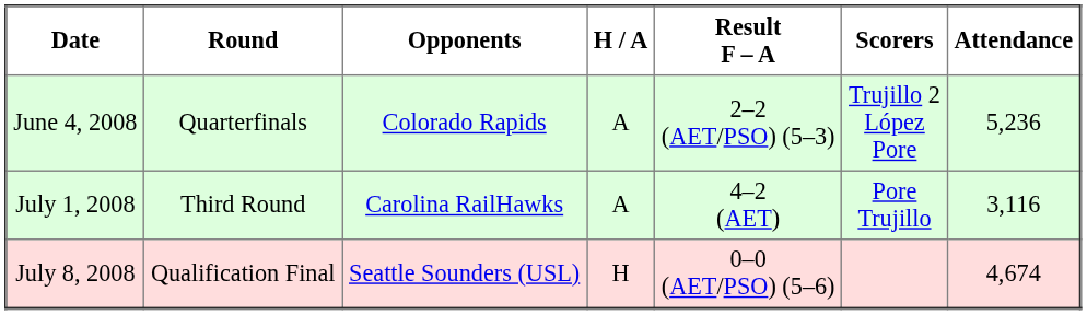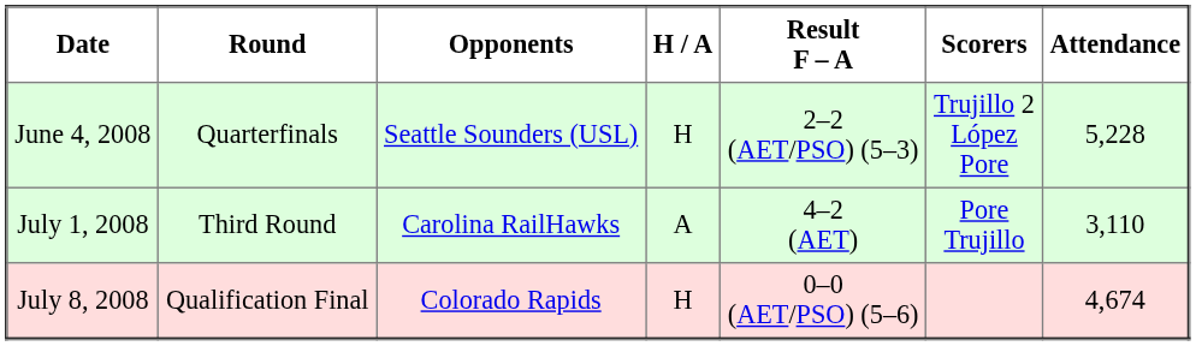June 4, 2008 | Opponents: Colorado Rapids -> Seattle Sounders (USL)
June 4, 2008 | H / A: A -> H
June 4, 2008 | Attendance: 5,236 -> 5,228
July 1, 2008 | Attendance: 3,116 -> 3,110
July 8, 2008 | Opponents: Seattle Sounders (USL) -> Colorado Rapids
